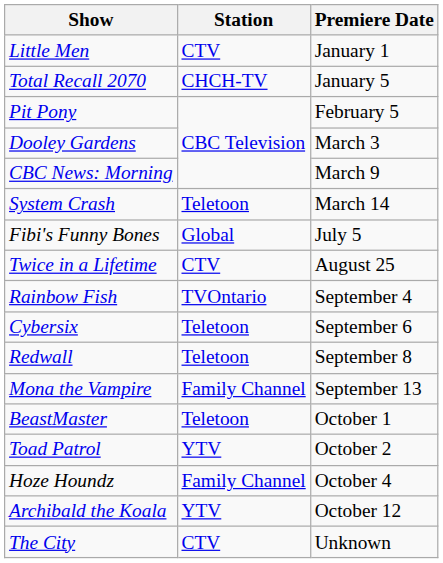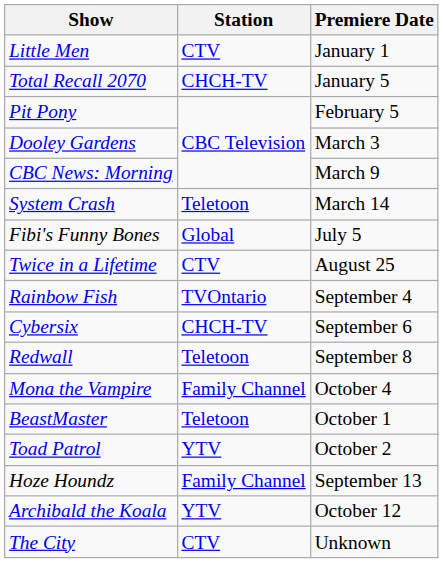Cybersix | Station: Teletoon -> CHCH-TV
Mona the Vampire | Premiere Date: September 13 -> October 4
Hoze Houndz | Premiere Date: October 4 -> September 13
